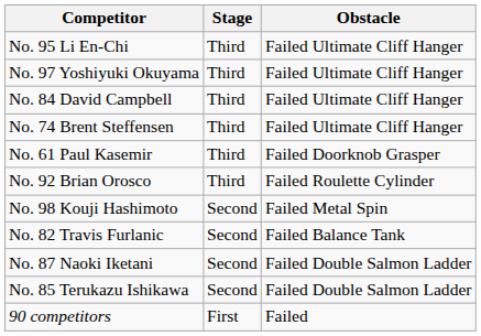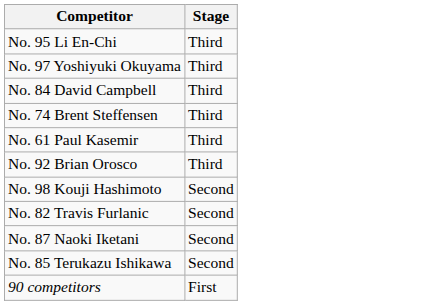- column: Obstacle | Failed Ultimate Cliff Hanger | Failed Ultimate Cliff Hanger | Failed Ultimate Cliff Hanger | Failed Ultimate Cliff Hanger | Failed Doorknob Grasper | Failed Roulette Cylinder | Failed Metal Spin | Failed Balance Tank | Failed Double Salmon Ladder | Failed Double Salmon Ladder | Failed
